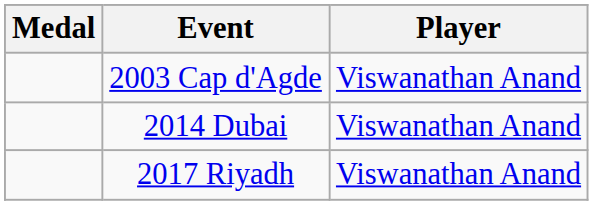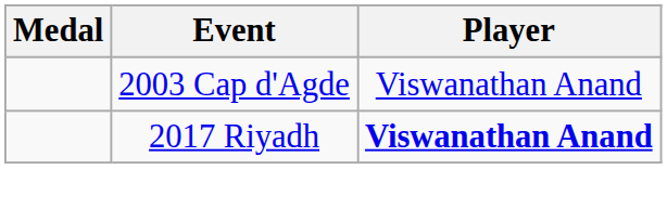- row: 2014 Dubai | Viswanathan Anand
2017 Riyadh | Player: normal -> bold
